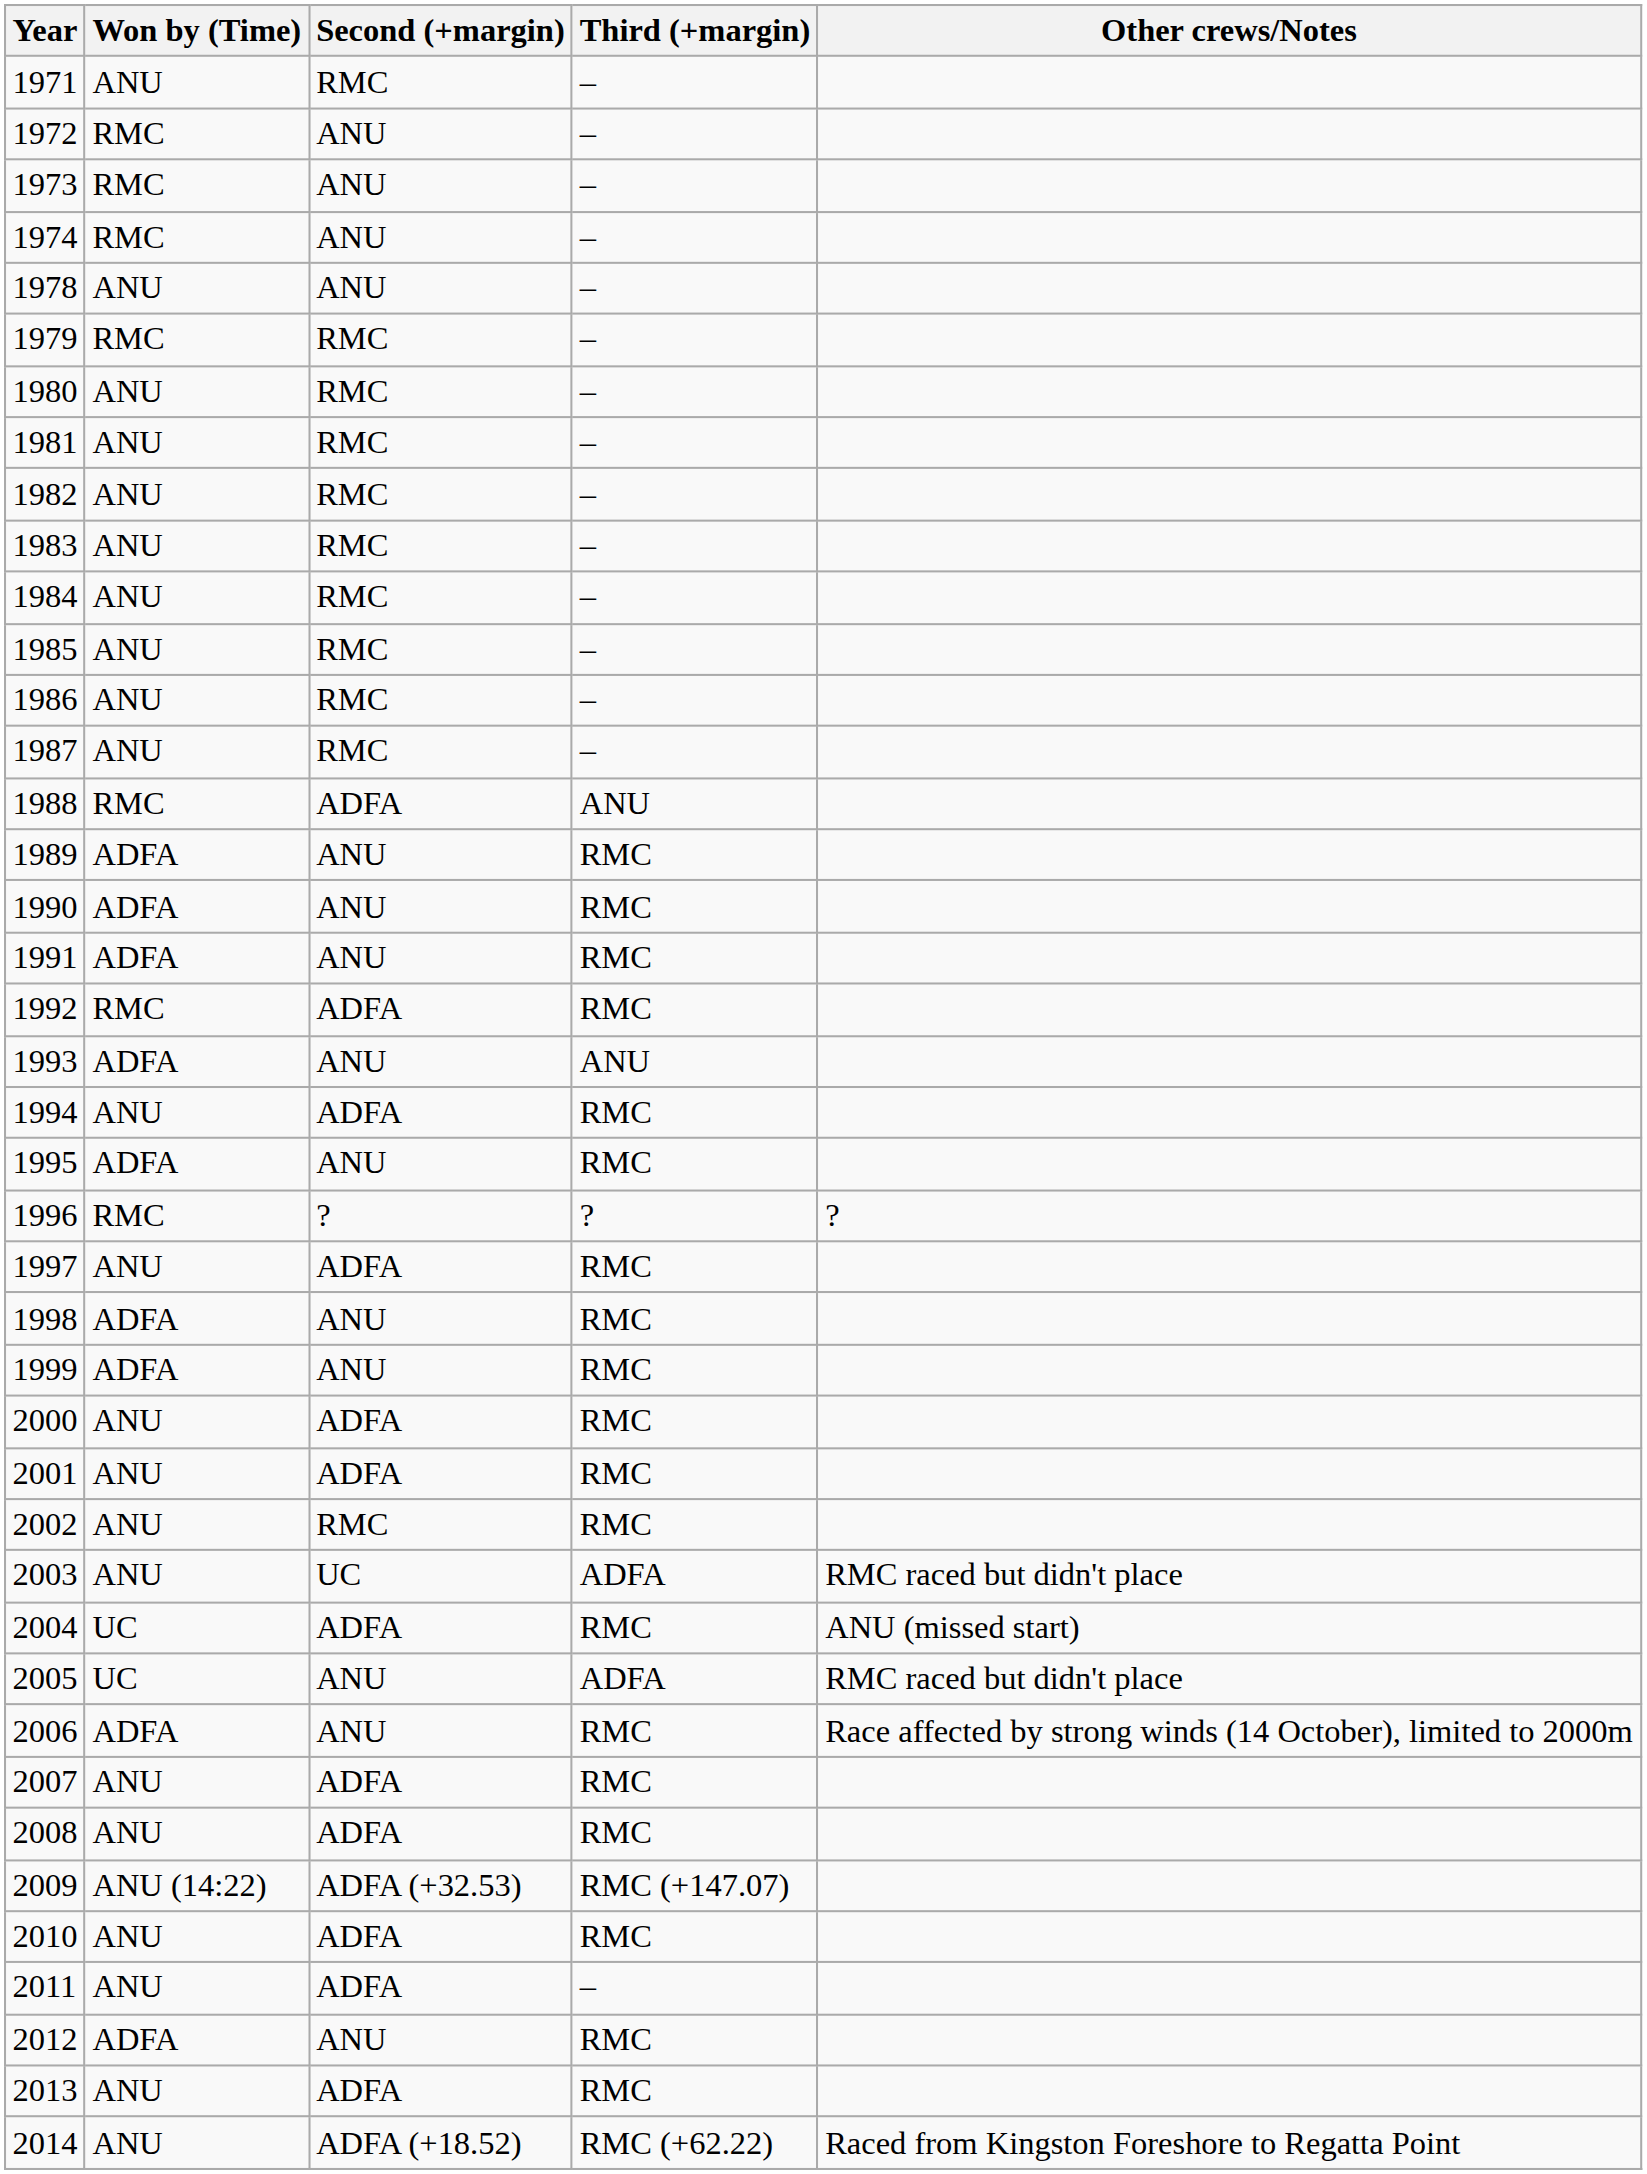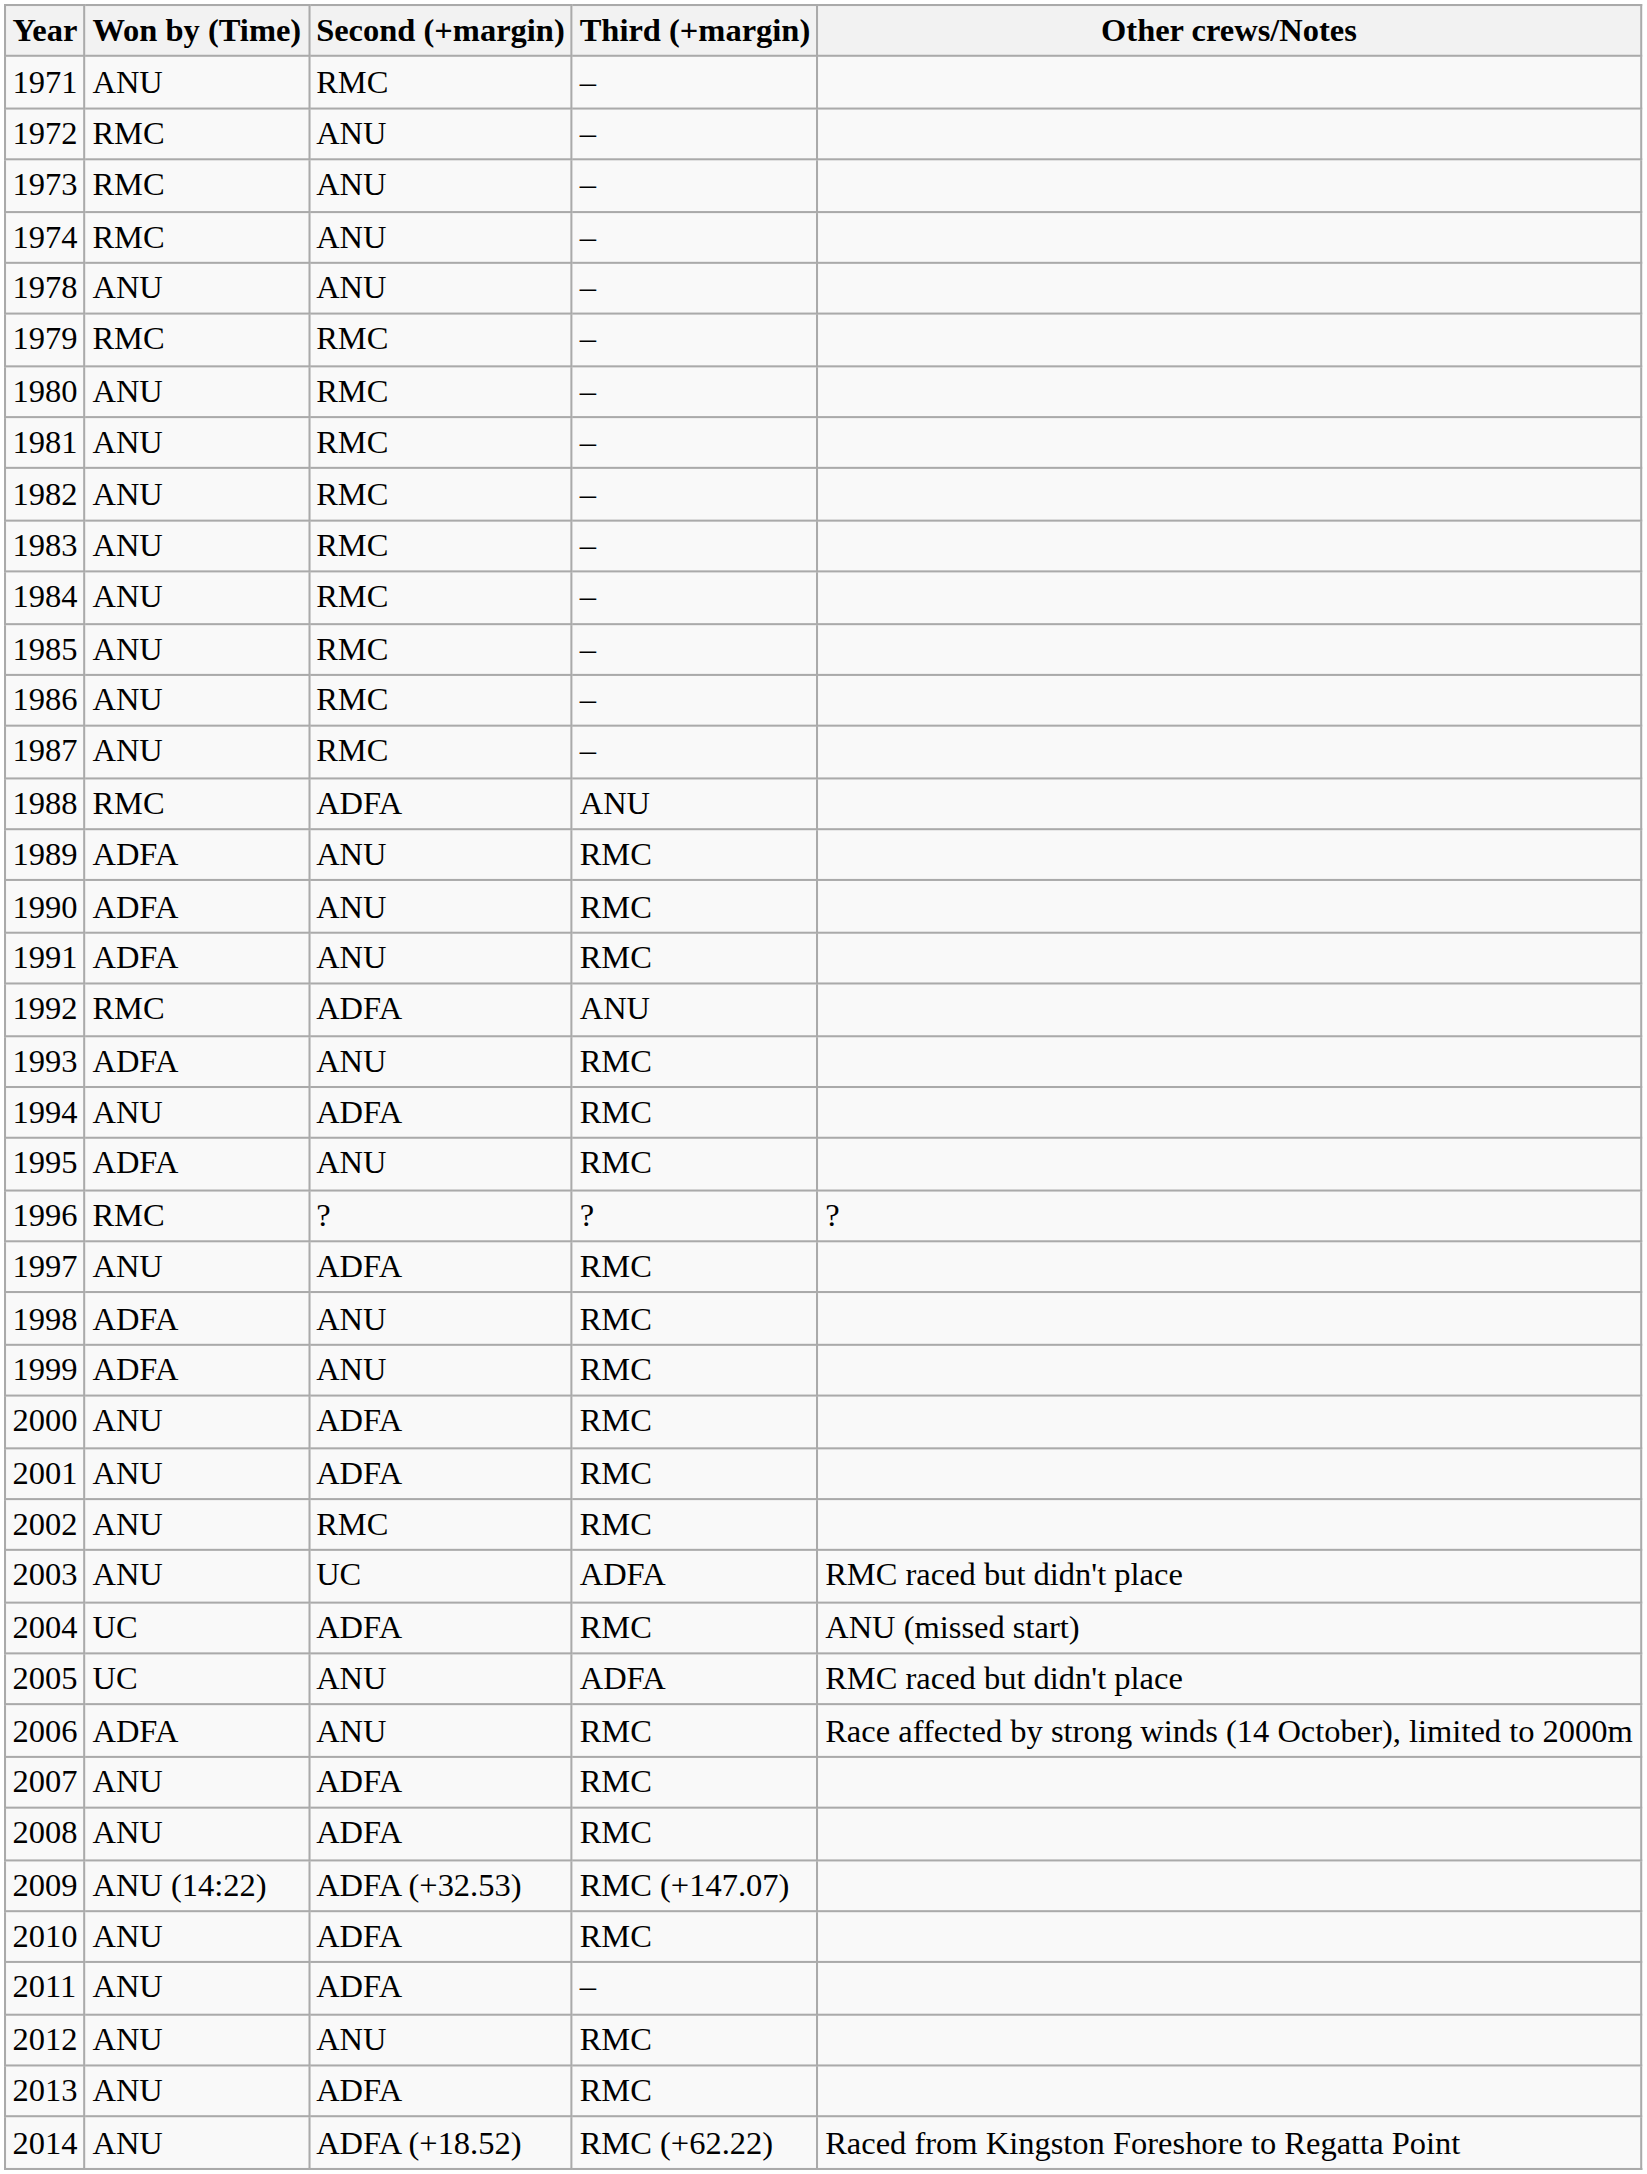1992 | Third (+margin): RMC -> ANU
1993 | Third (+margin): ANU -> RMC
2012 | Won by (Time): ADFA -> ANU
